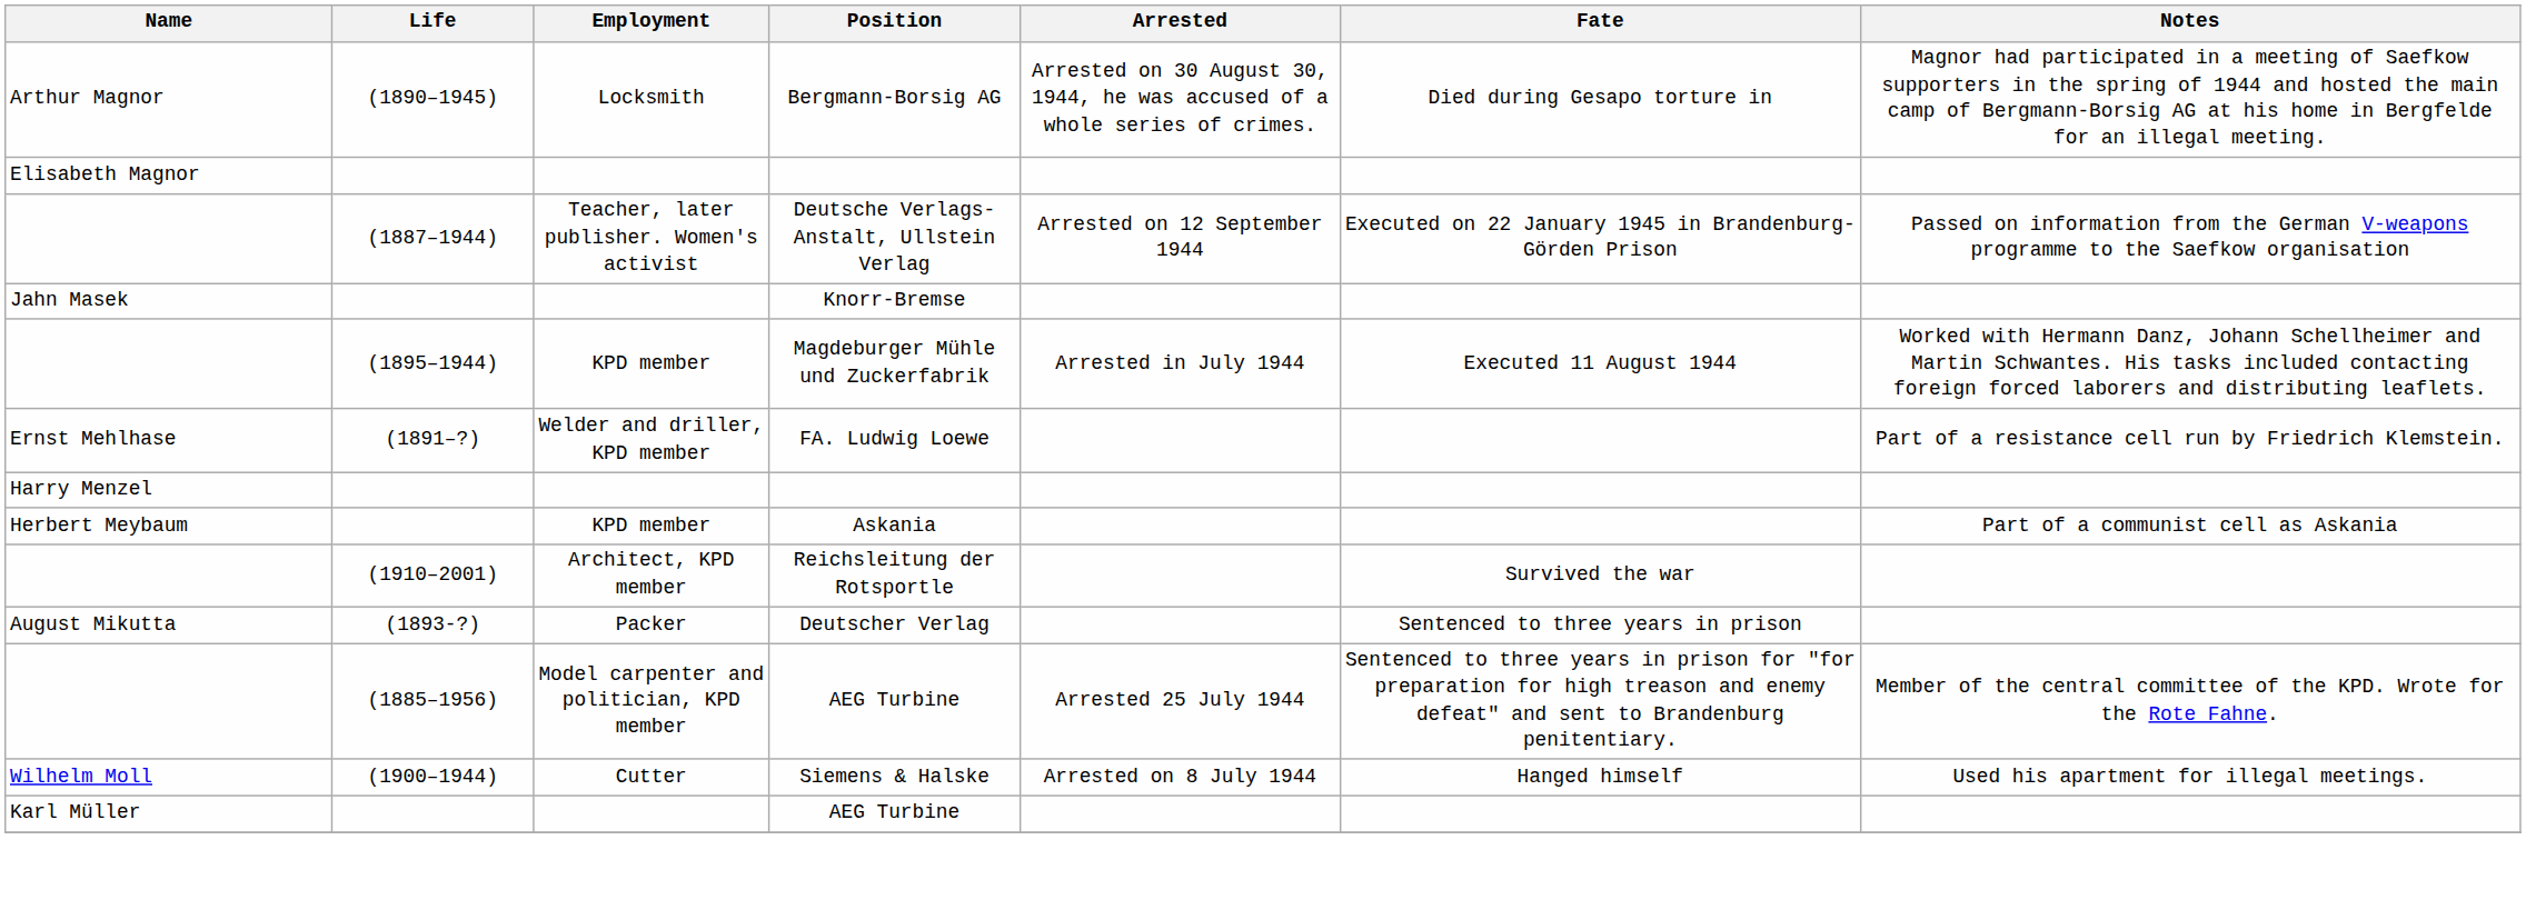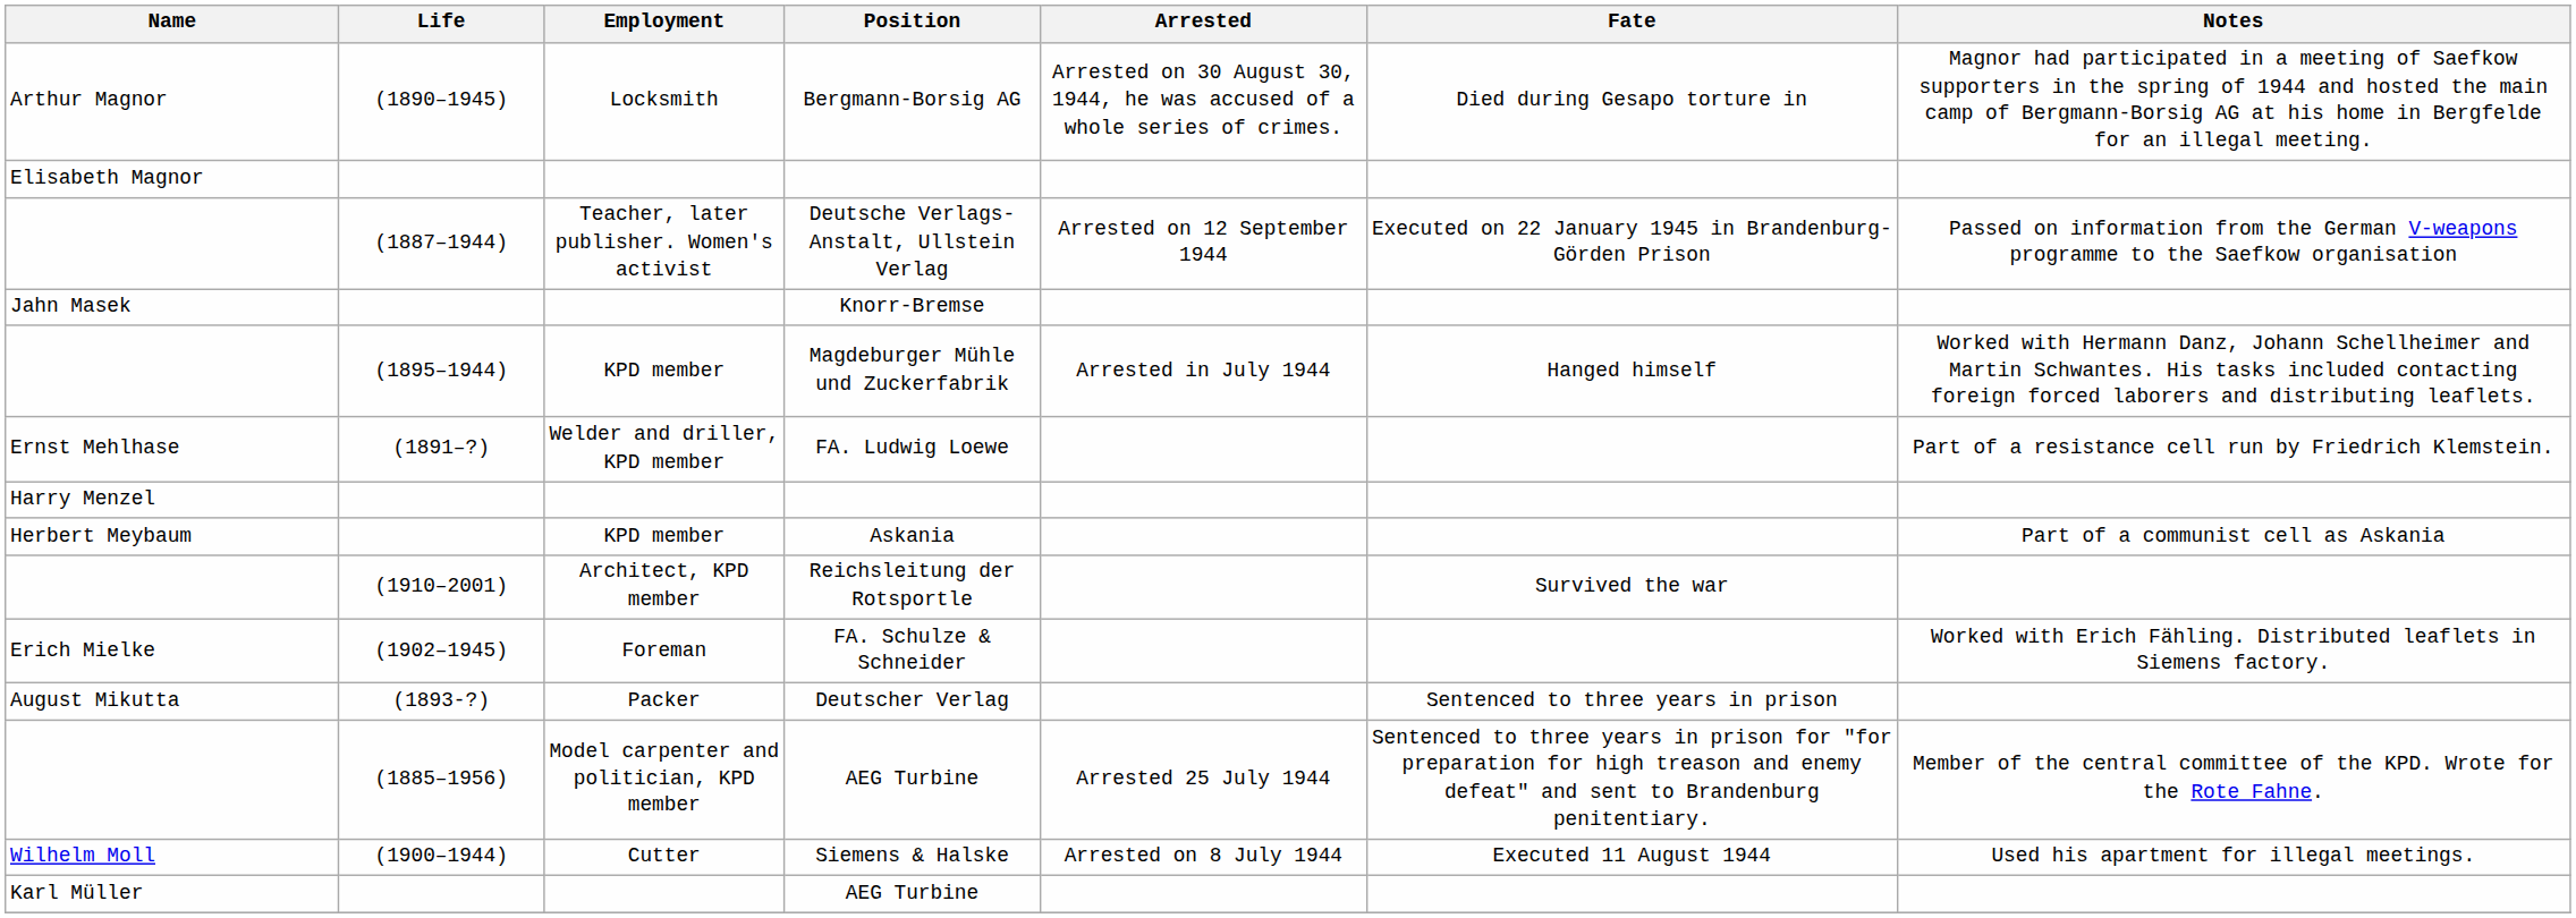Magdeburger Mühle und Zuckerfabrik | Fate: Executed 11 August 1944 -> Hanged himself
+ row: Erich Mielke | (1902–1945) | Foreman | FA. Schulze & Schneider | Worked with Erich Fähling. Distributed leaflets in Siemens factory.
Siemens & Halske | Fate: Hanged himself -> Executed 11 August 1944
